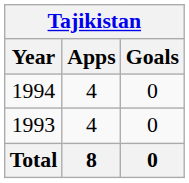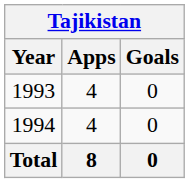rows swapped: 1993 <-> 1994
